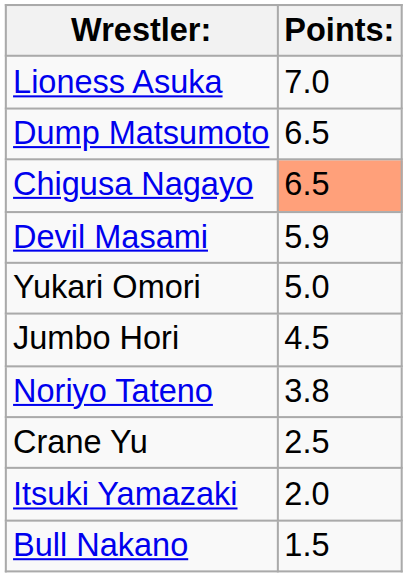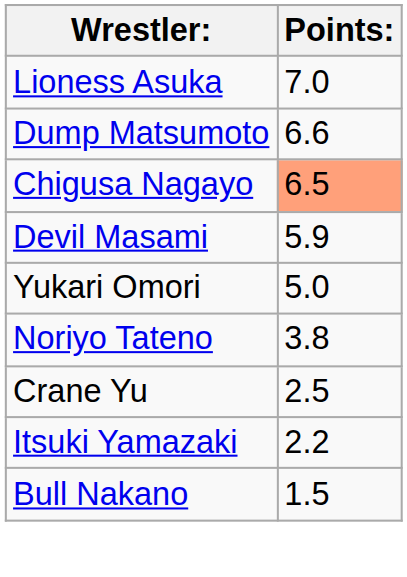Dump Matsumoto | Points:: 6.5 -> 6.6
- row: Jumbo Hori | 4.5
Itsuki Yamazaki | Points:: 2.0 -> 2.2
